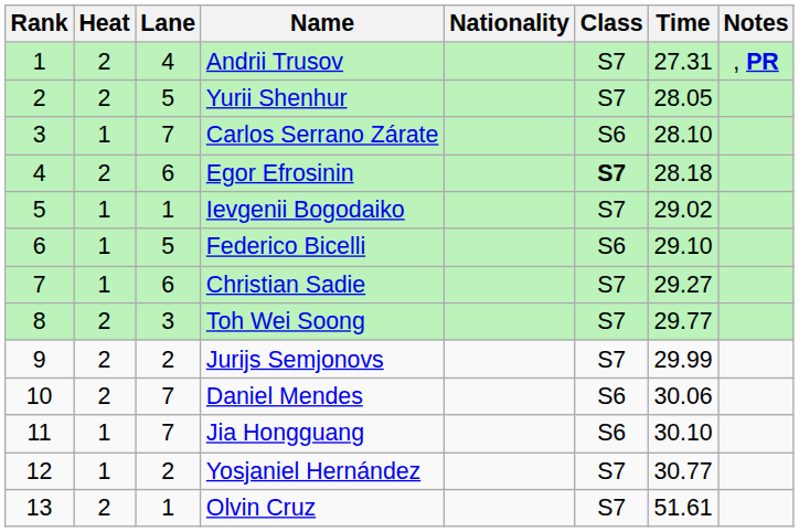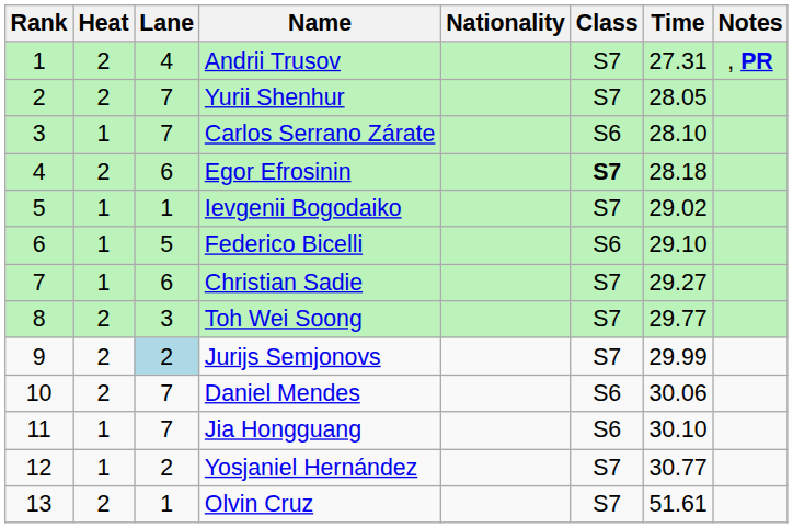Yurii Shenhur | Lane: 5 -> 7
Jurijs Semjonovs | Lane: no background -> lightblue background
